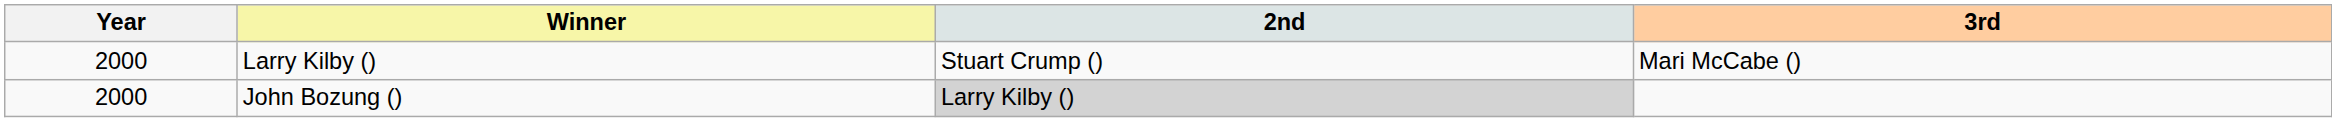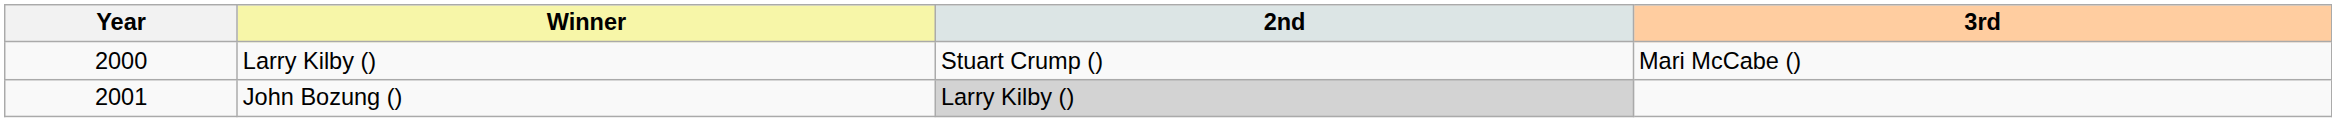John Bozung () | Year: 2000 -> 2001
